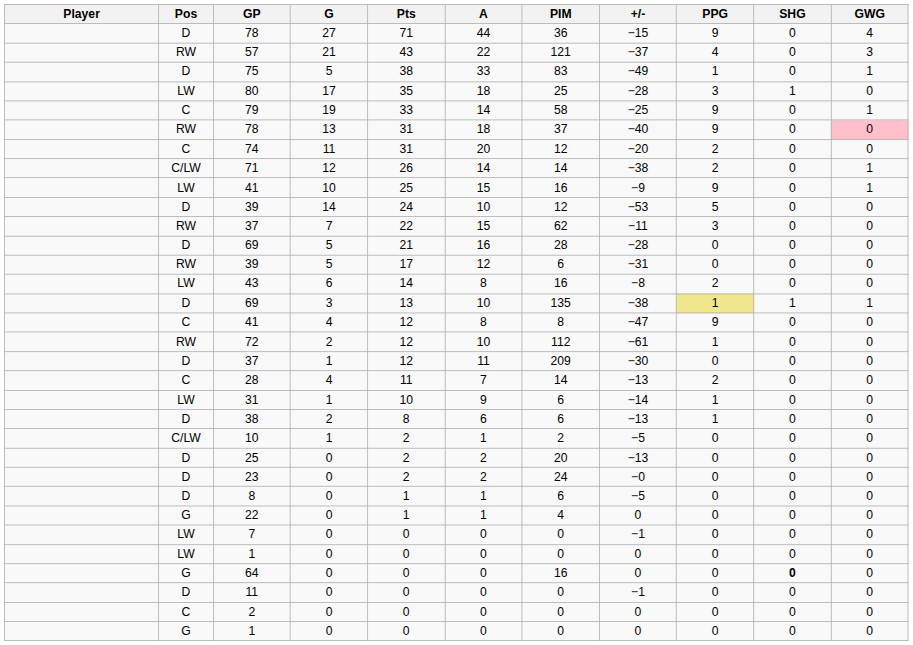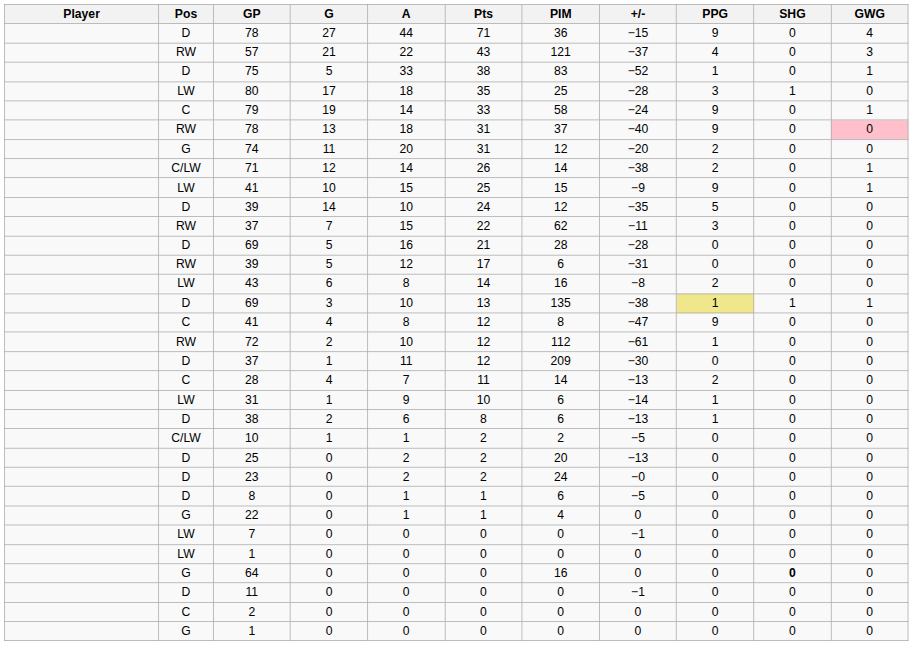columns swapped: A <-> Pts
75 | +/-: −49 -> −52
79 | +/-: −25 -> −24
74 | Pos: C -> G
41 / 10 | PIM: 16 -> 15
39 / 14 | +/-: −53 -> −35
